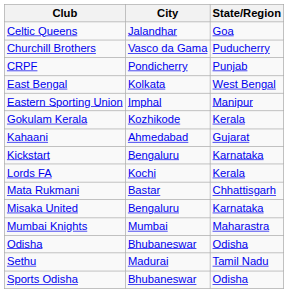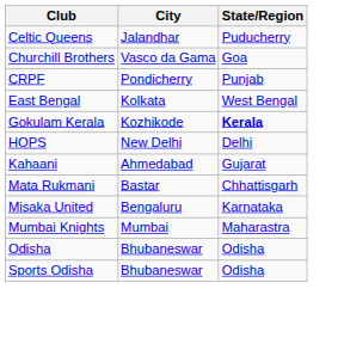Celtic Queens | State/Region: Goa -> Puducherry
Churchill Brothers | State/Region: Puducherry -> Goa
- row: Eastern Sporting Union | Imphal | Manipur
Gokulam Kerala | State/Region: normal -> bold
+ row: HOPS | New Delhi | Delhi
- row: Kickstart | Bengaluru | Karnataka
- row: Lords FA | Kochi | Kerala
- row: Sethu | Madurai | Tamil Nadu
